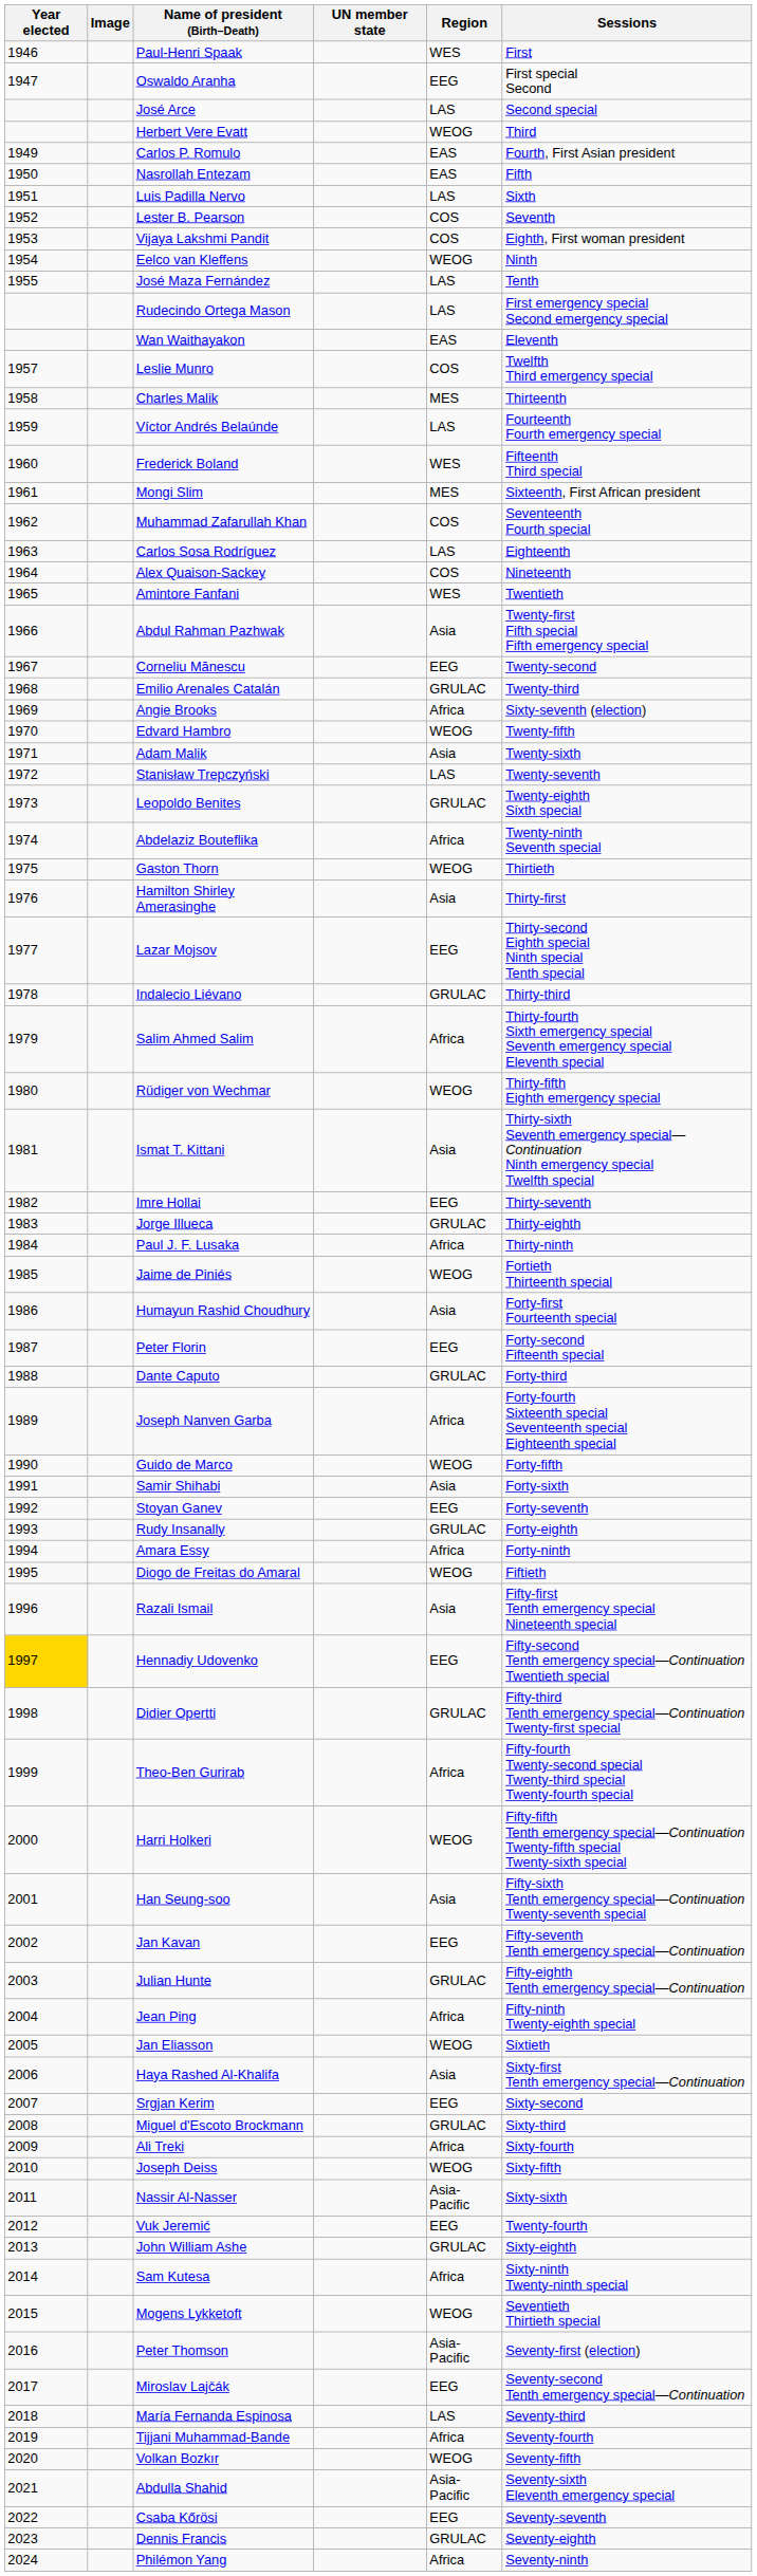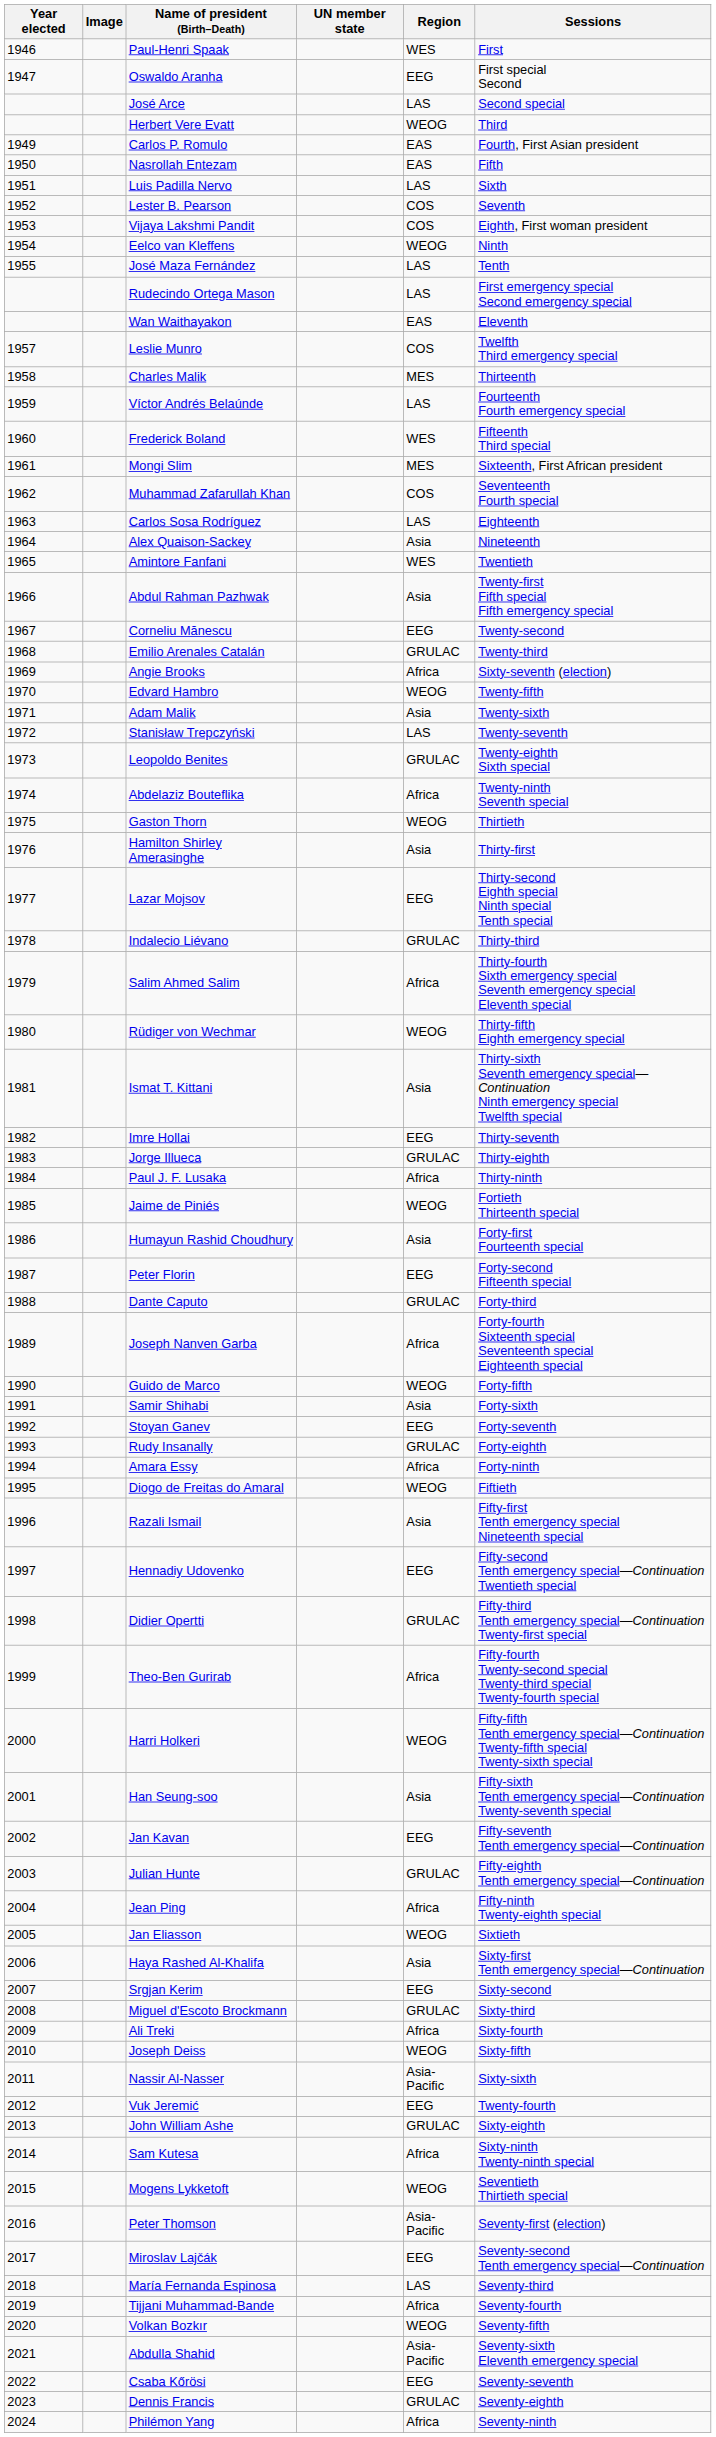Alex Quaison-Sackey | Region: COS -> Asia
Hennadiy Udovenko | Year elected: gold background -> no background
